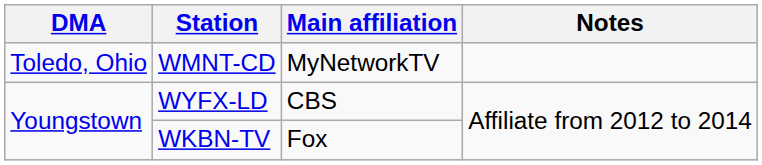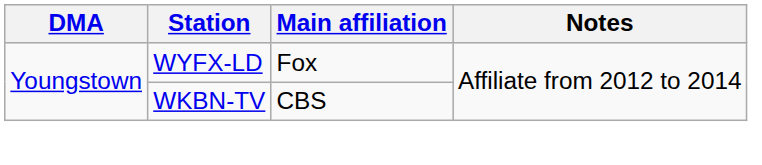- row: Toledo, Ohio | WMNT-CD | MyNetworkTV
WYFX-LD | Main affiliation: CBS -> Fox
WKBN-TV | Main affiliation: Fox -> CBS
